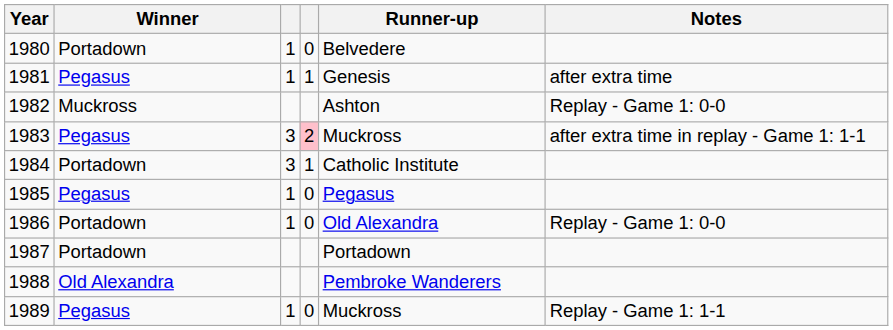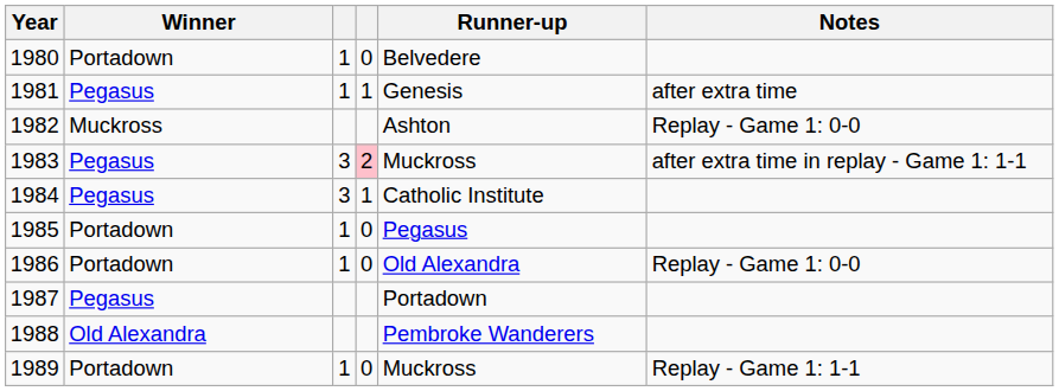1984 | Winner: Portadown -> Pegasus
1985 | Winner: Pegasus -> Portadown
1987 | Winner: Portadown -> Pegasus
1989 | Winner: Pegasus -> Portadown
